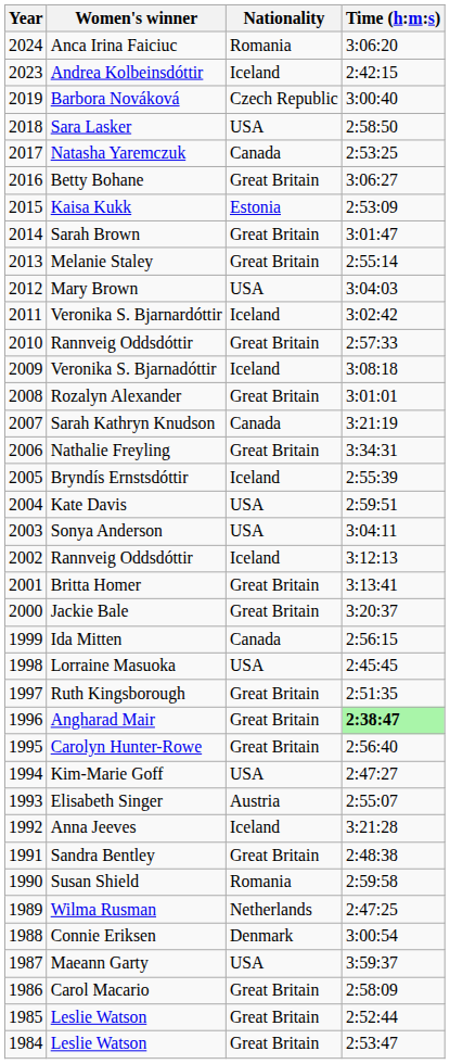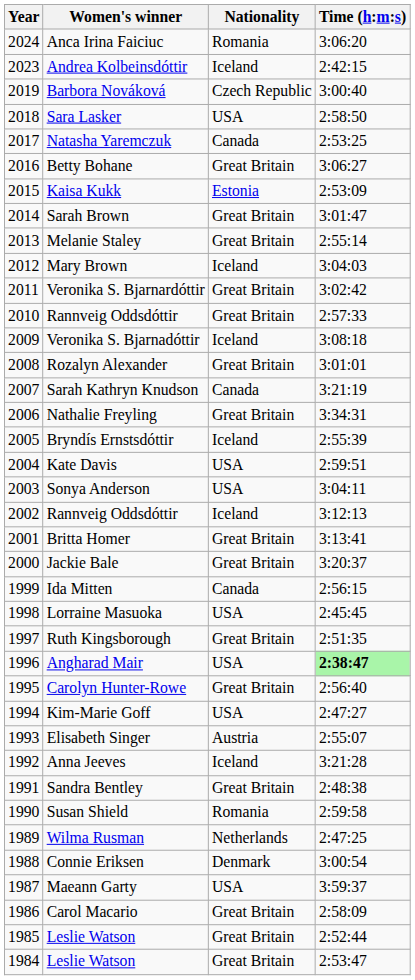Mary Brown | Nationality: USA -> Iceland
Veronika S. Bjarnardóttir | Nationality: Iceland -> Great Britain
Angharad Mair | Nationality: Great Britain -> USA
